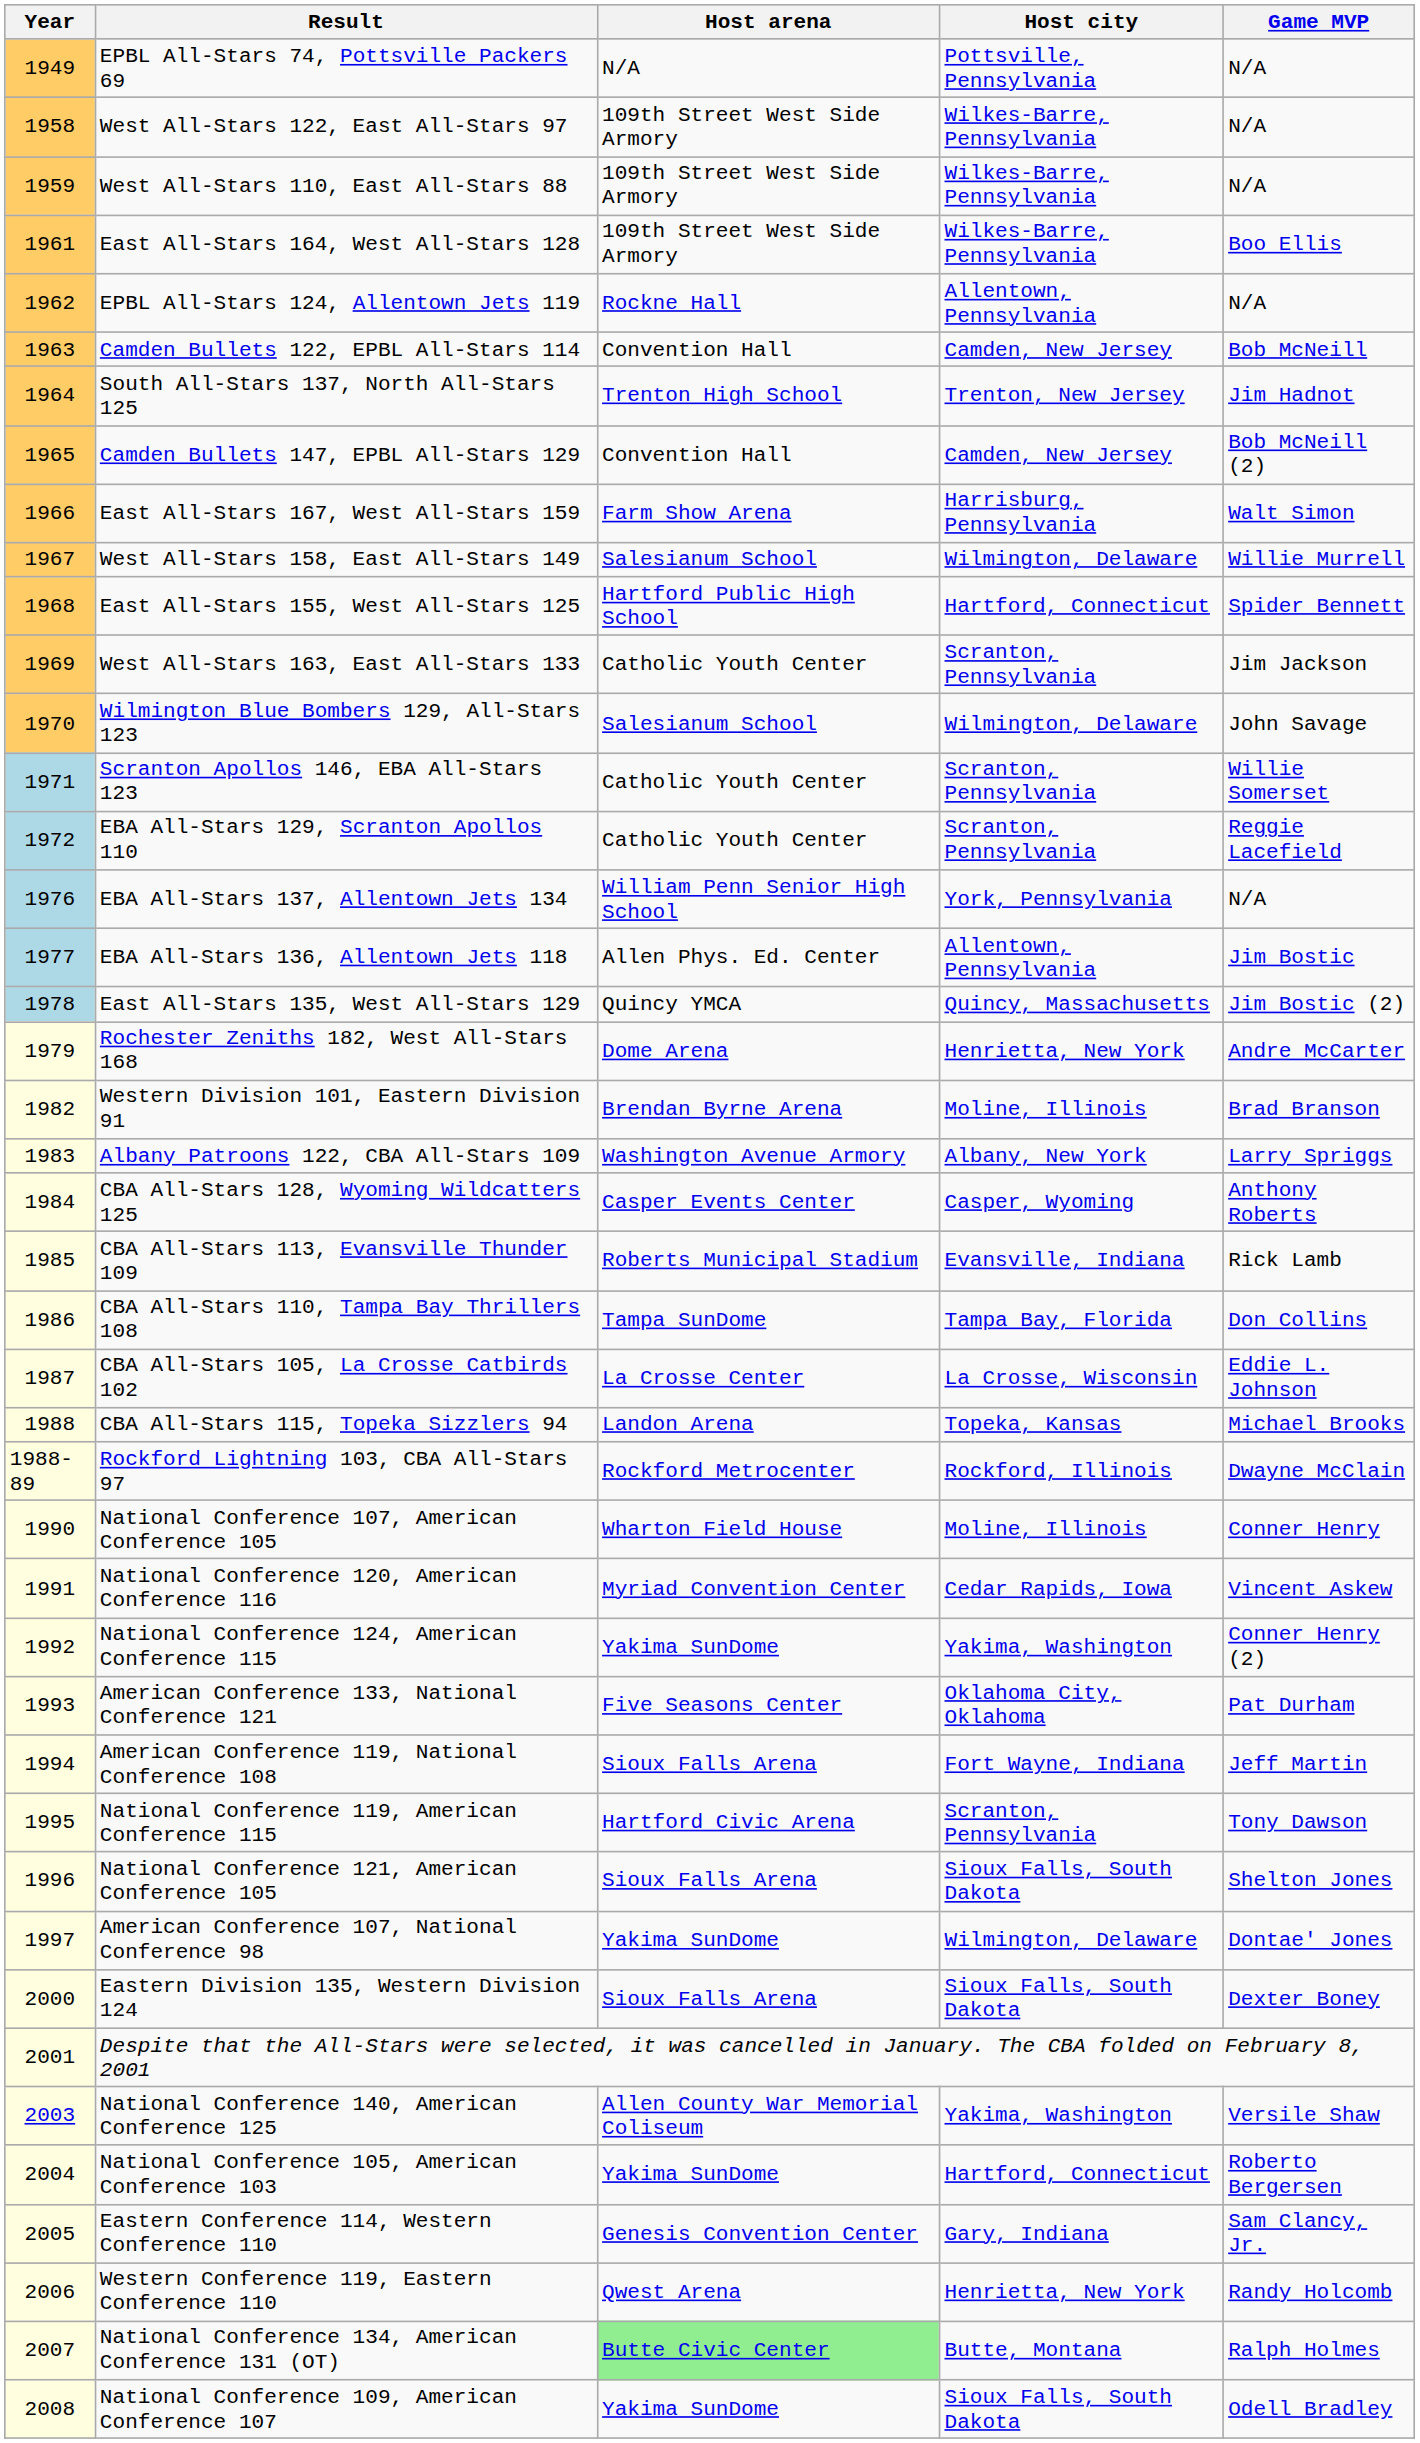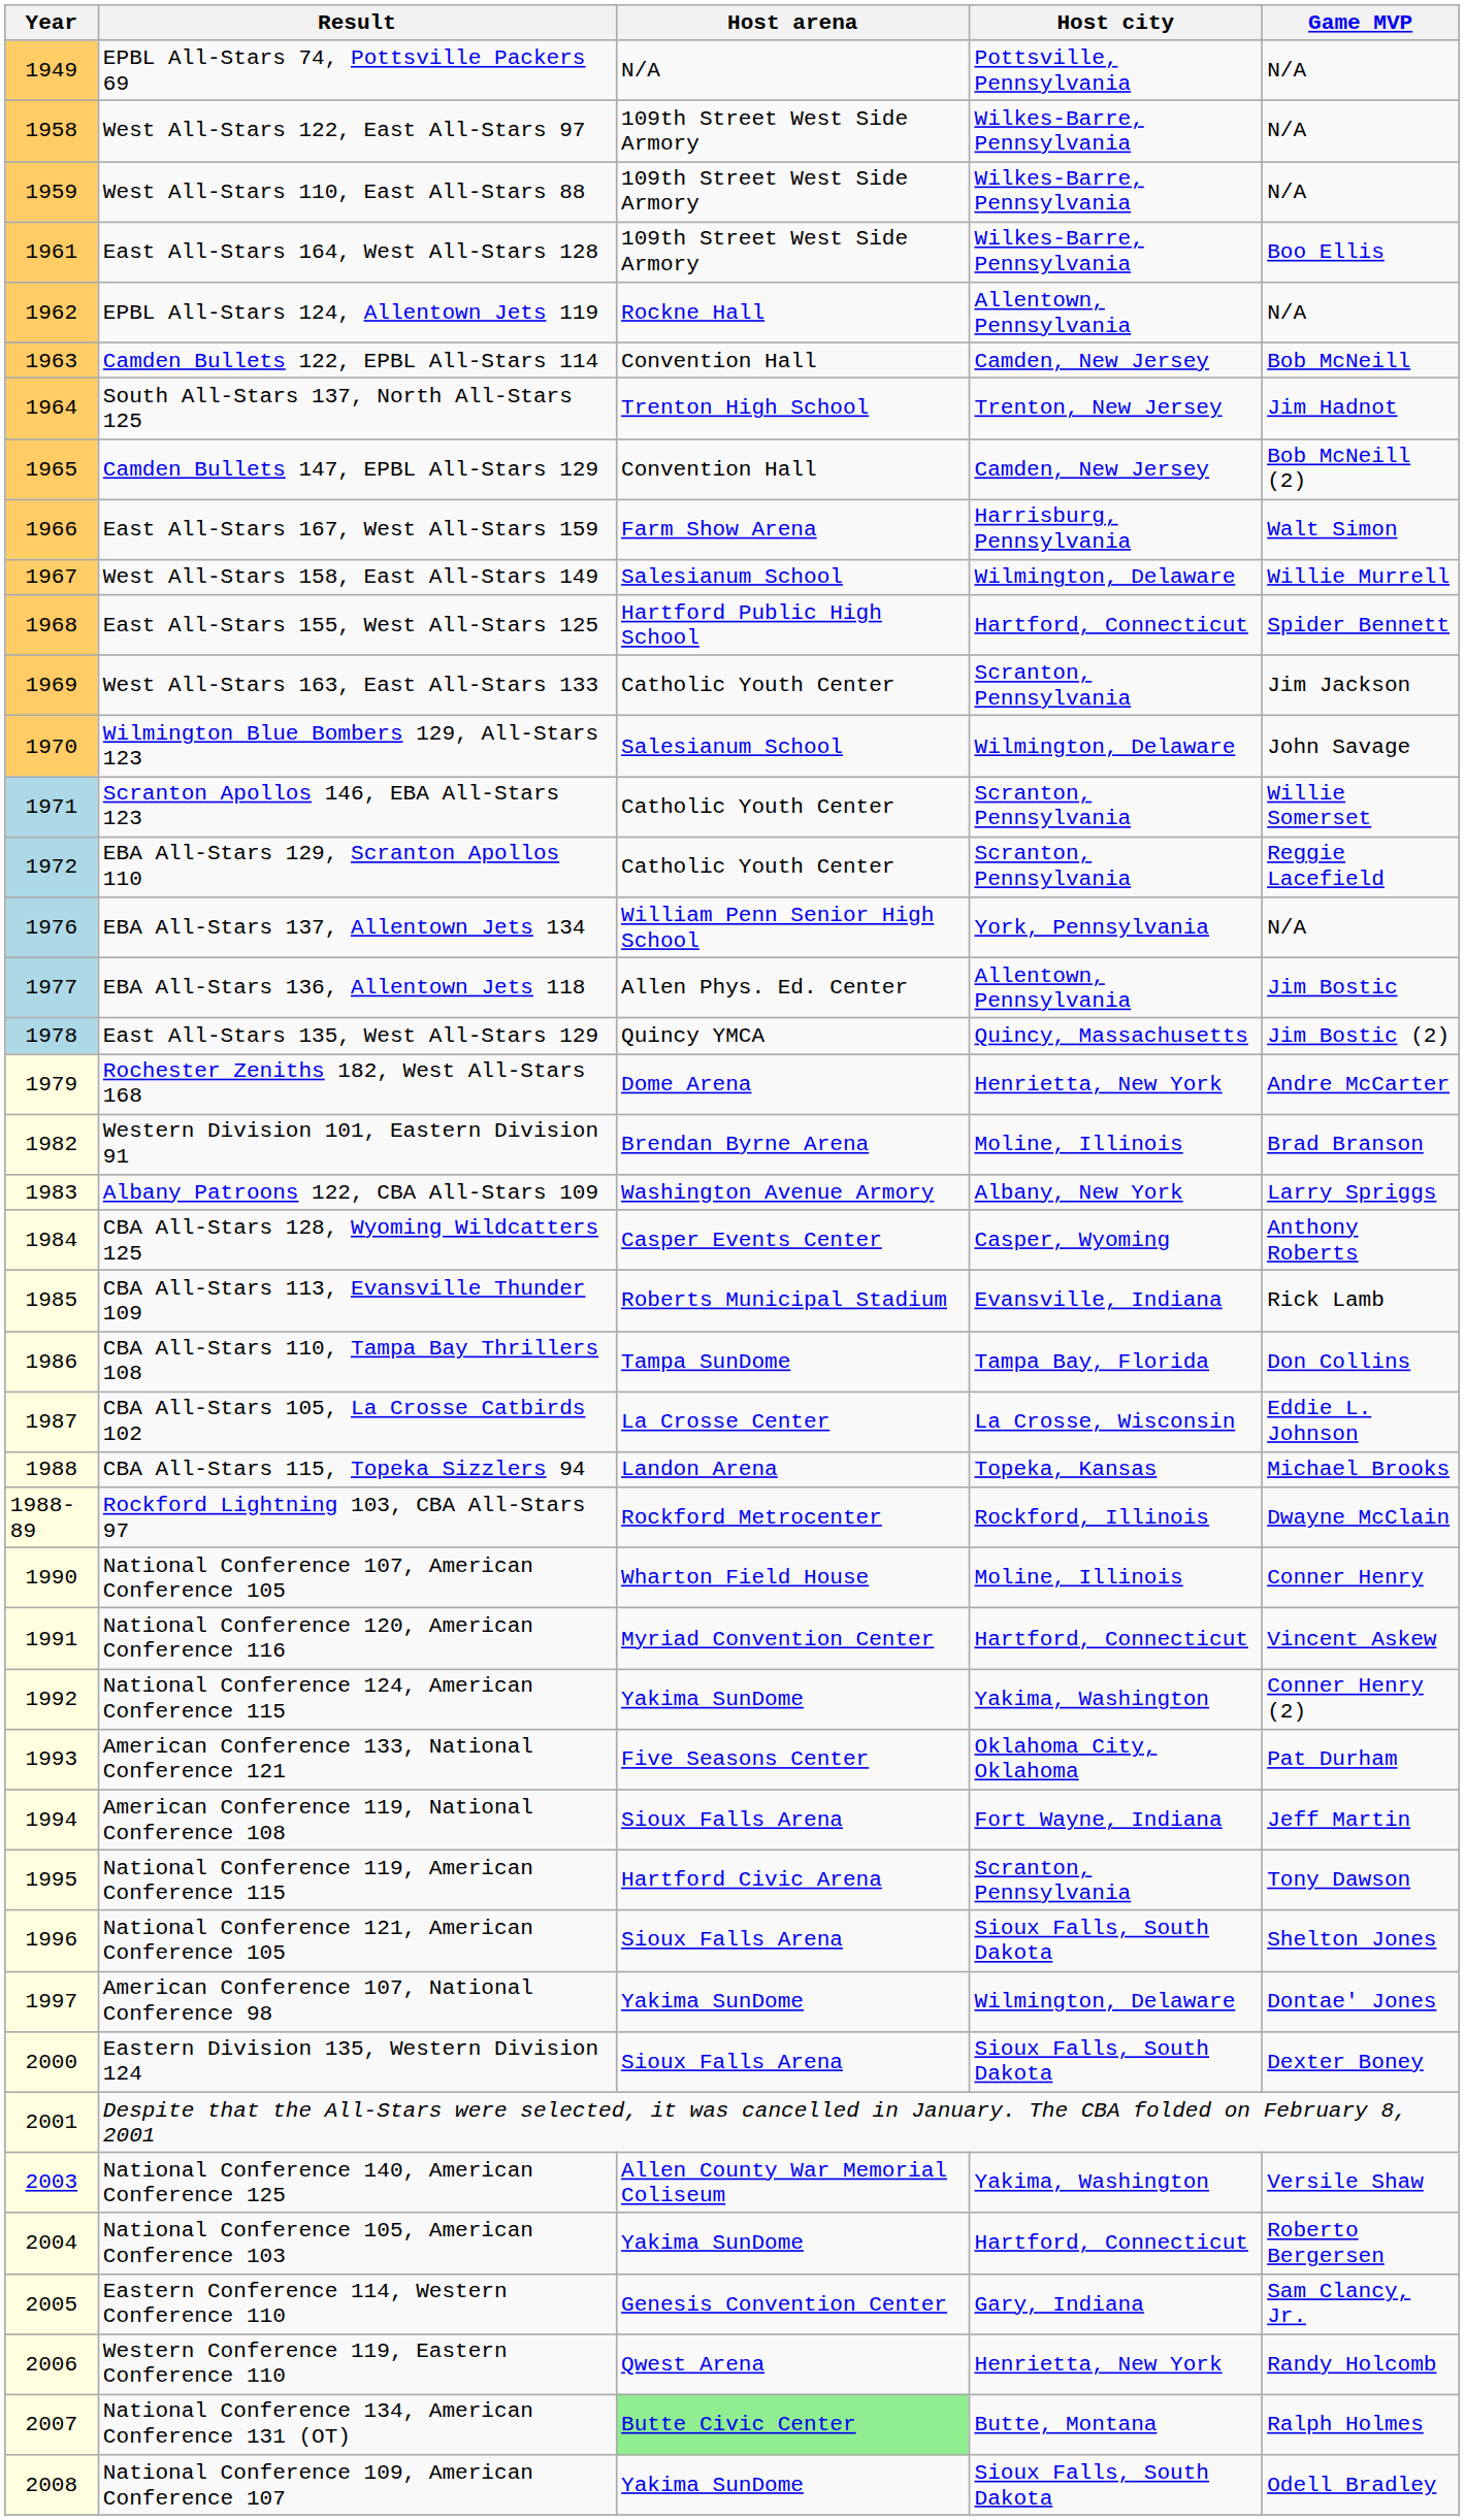National Conference 120, American Conference 116 | Host city: Cedar Rapids, Iowa -> Hartford, Connecticut
